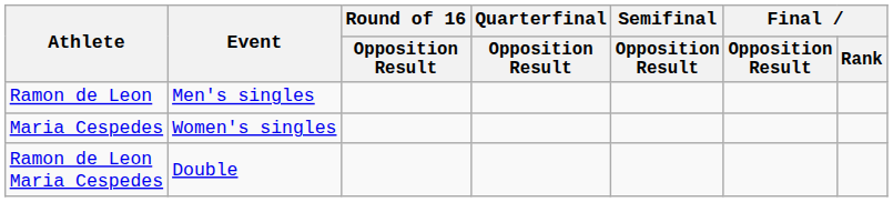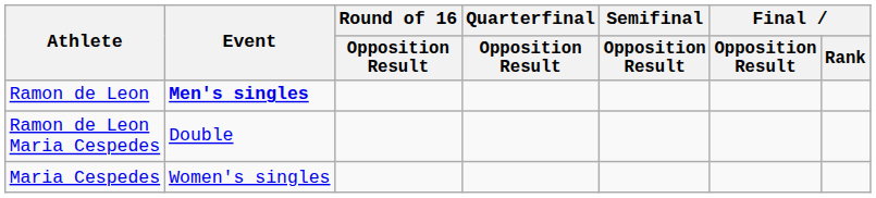Ramon de Leon | Event: normal -> bold
rows swapped: Maria Cespedes <-> Ramon de Leon Maria Cespedes
